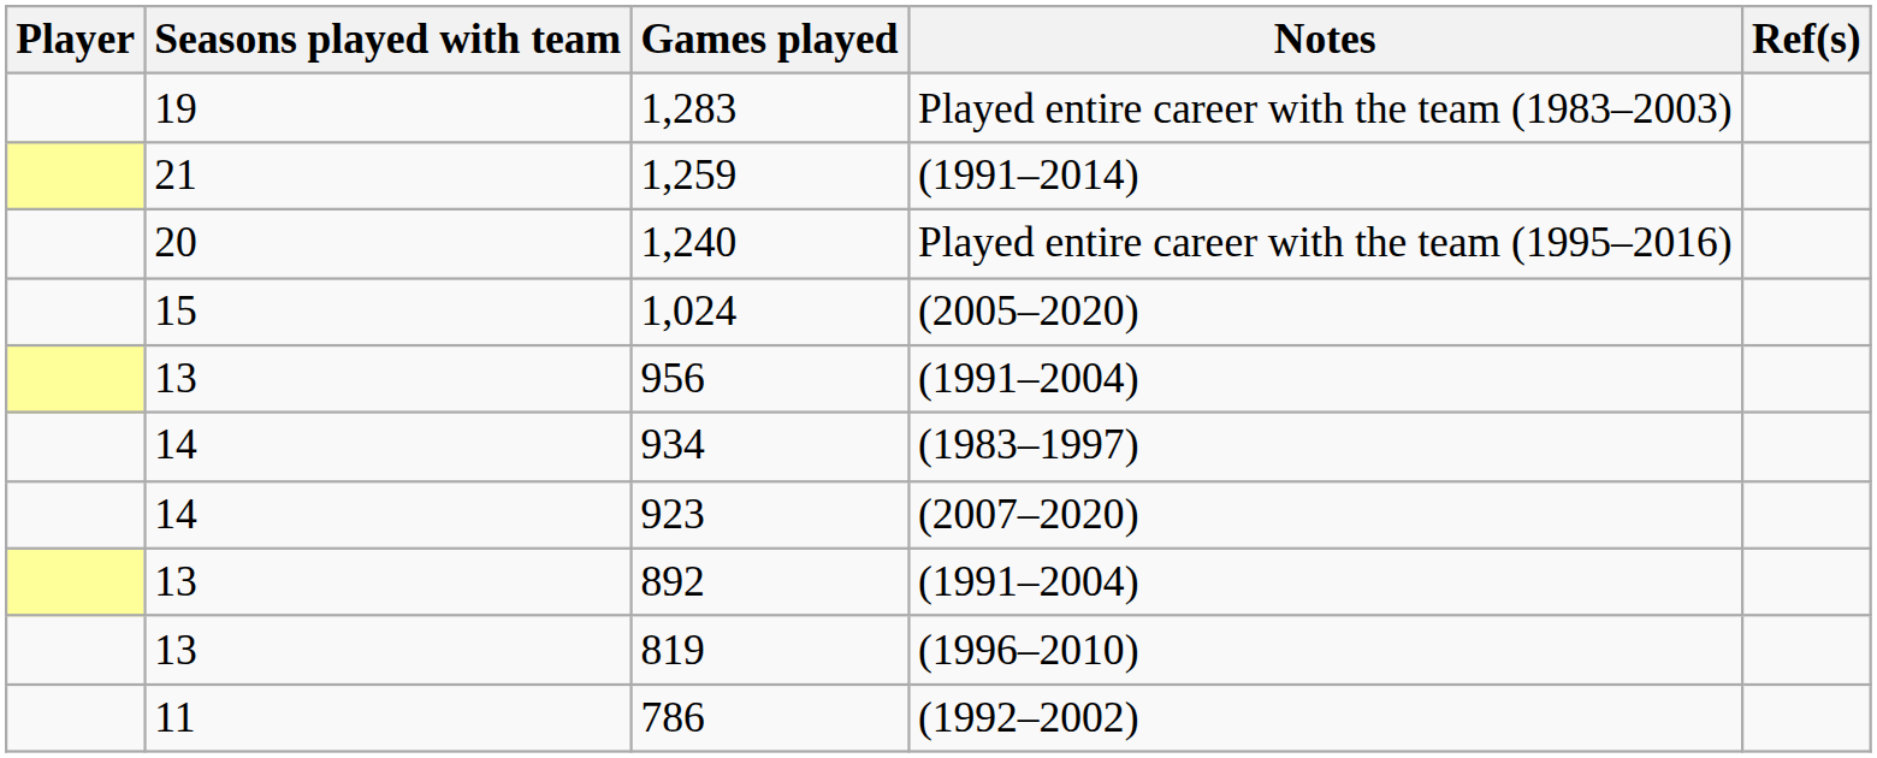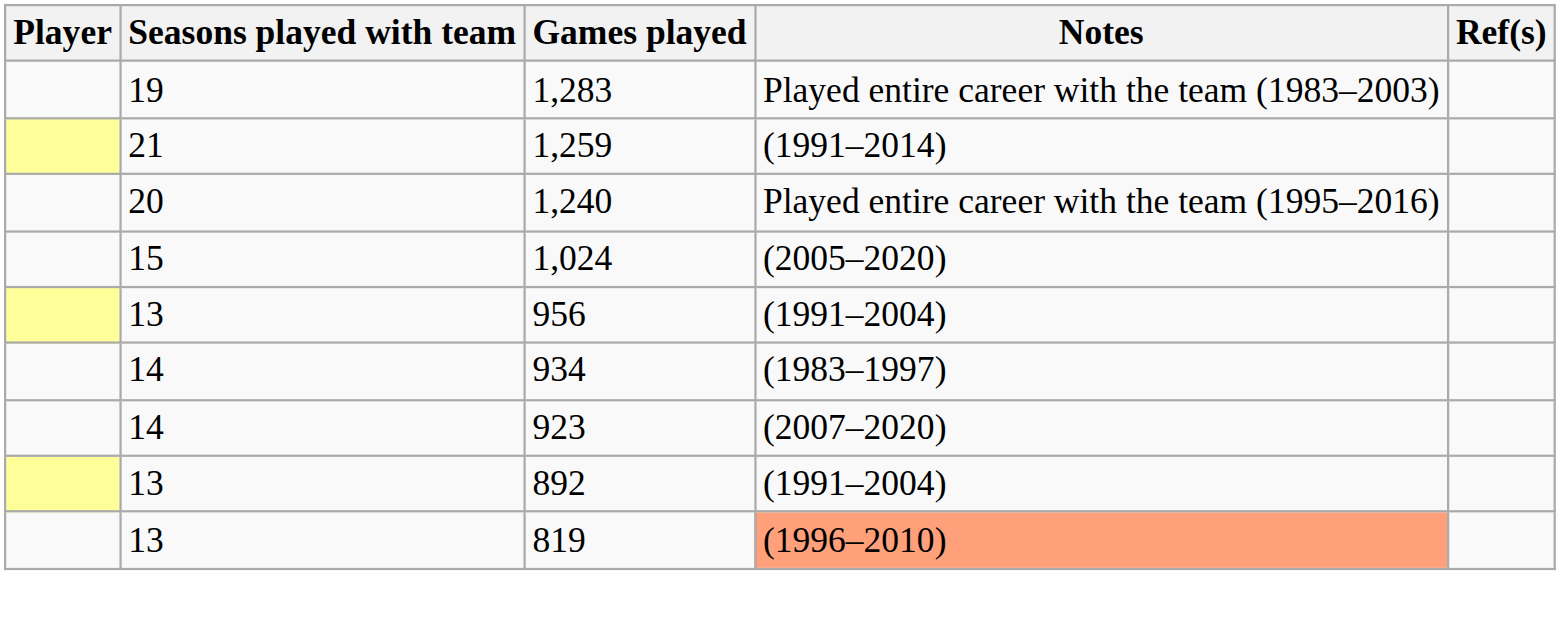819 | Notes: no background -> lightsalmon background
- row: 11 | 786 | (1992–2002)
